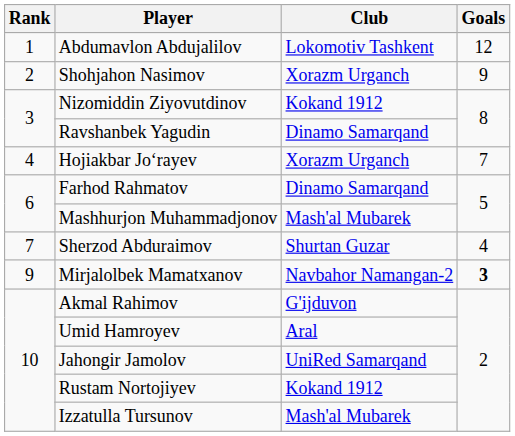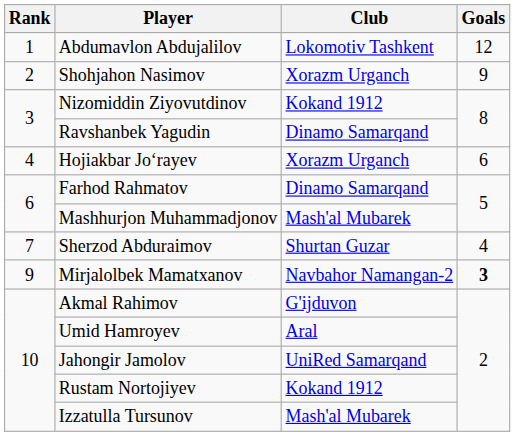Hojiakbar Jo‘rayev | Goals: 7 -> 6
